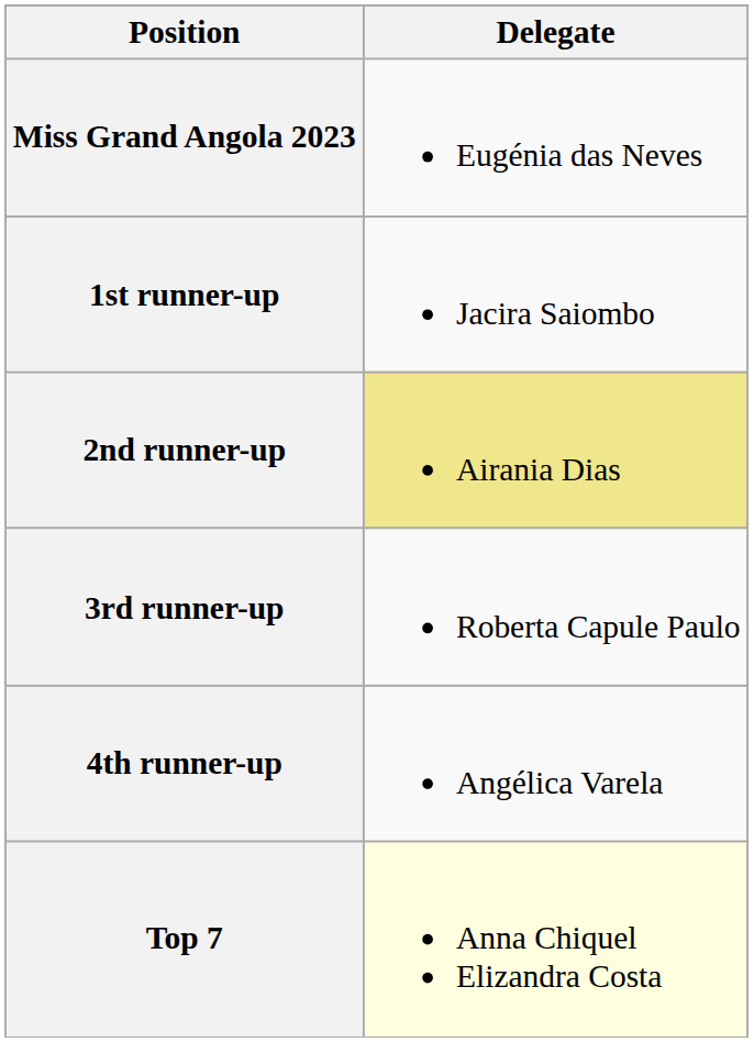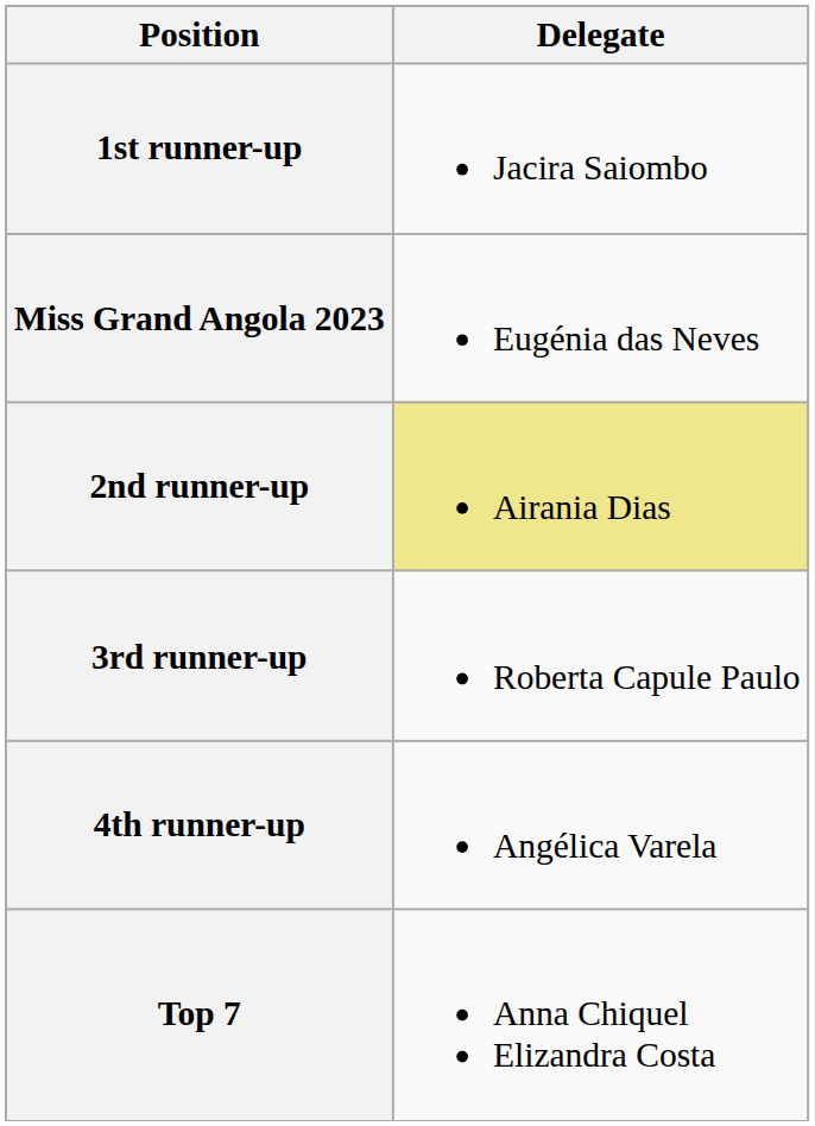rows swapped: Miss Grand Angola 2023 <-> 1st runner-up
Top 7 | Delegate: lightyellow background -> no background
